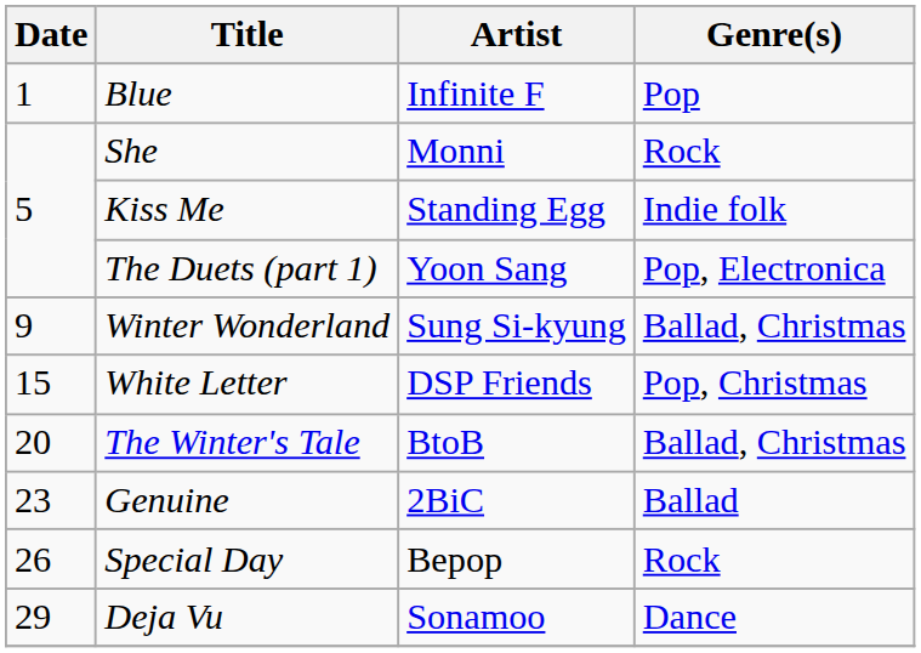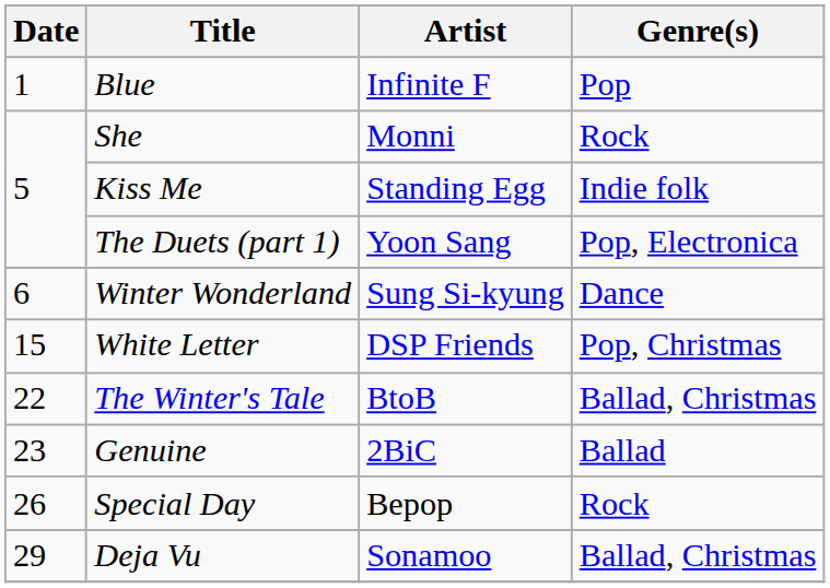Winter Wonderland | Date: 9 -> 6
Winter Wonderland | Genre(s): Ballad, Christmas -> Dance
The Winter's Tale | Date: 20 -> 22
Deja Vu | Genre(s): Dance -> Ballad, Christmas
